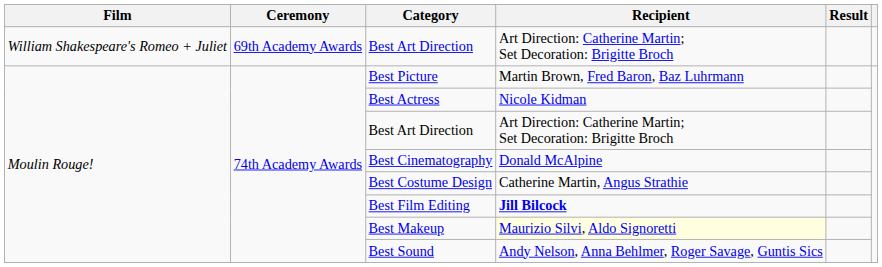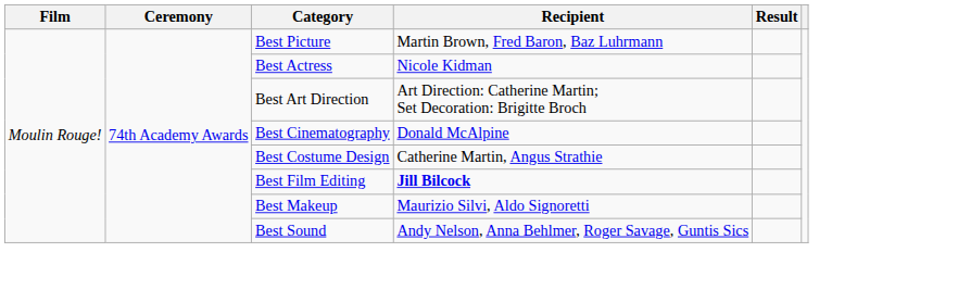- row: William Shakespeare's Romeo + Juliet | 69th Academy Awards | Best Art Direction | Art Direction: Catherine Martin; Set Decoration: Brigitte Broch
Best Makeup | Recipient: lightyellow background -> no background
